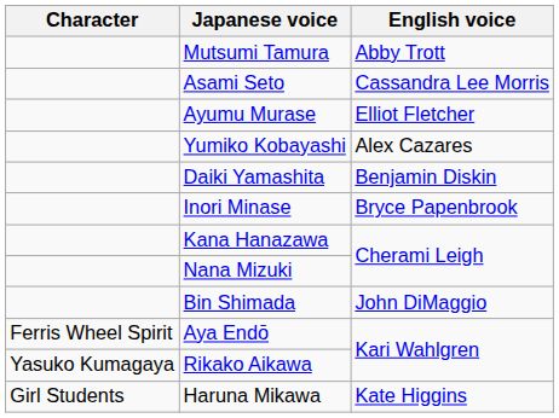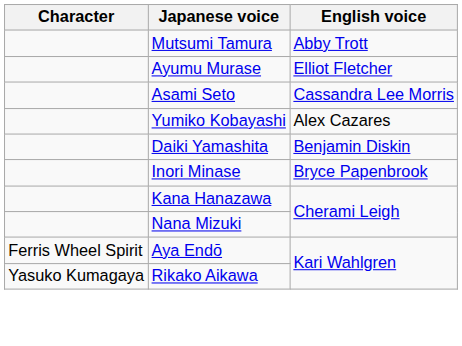rows swapped: Asami Seto <-> Ayumu Murase
- row: Bin Shimada | John DiMaggio
- row: Girl Students | Haruna Mikawa | Kate Higgins
